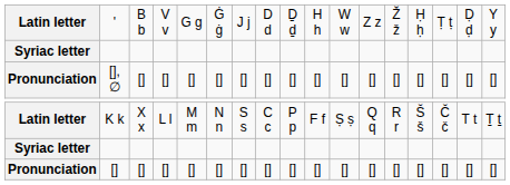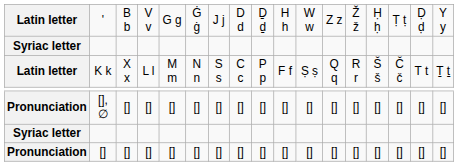rows swapped: Pronunciation / [], ∅ <-> Latin letter / K k
